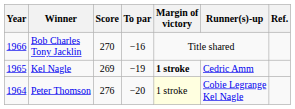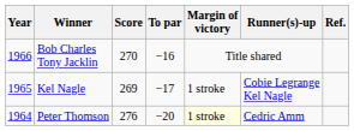Kel Nagle | To par: −19 -> −17
Kel Nagle | Margin of victory: bold -> normal
Kel Nagle | Runner(s)-up: Cedric Amm -> Cobie Legrange Kel Nagle
Peter Thomson | Runner(s)-up: Cobie Legrange Kel Nagle -> Cedric Amm
